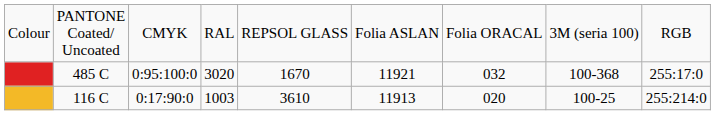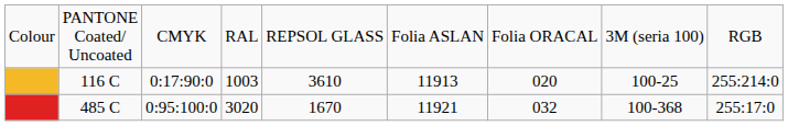rows swapped: 116 C <-> 485 C
